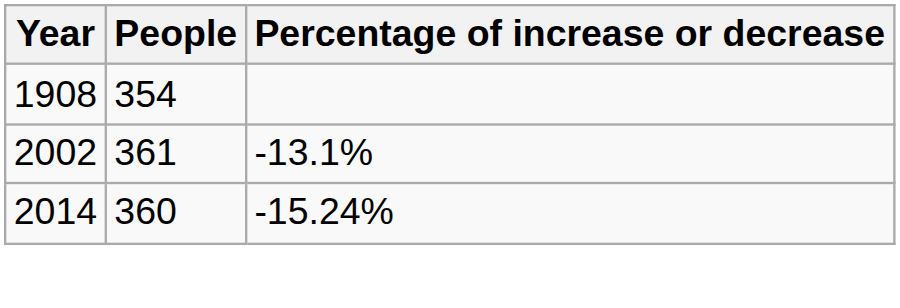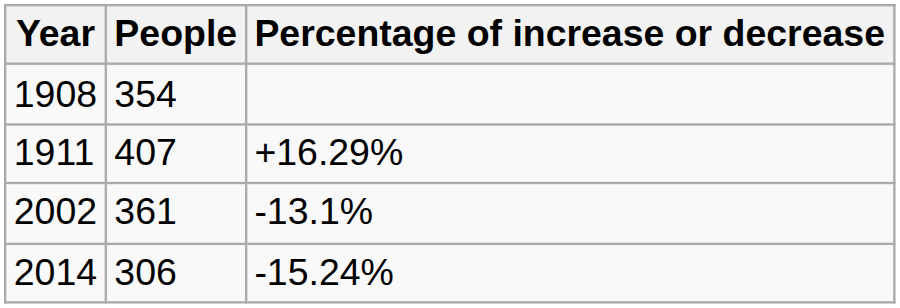+ row: 1911 | 407 | +16.29%
2014 | People: 360 -> 306
